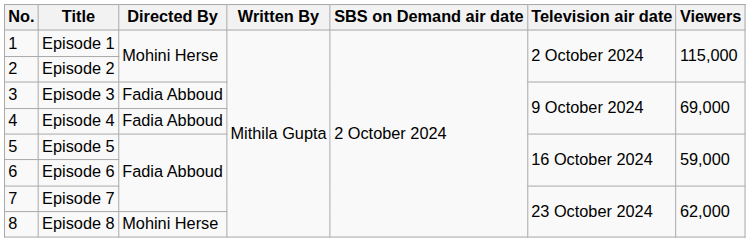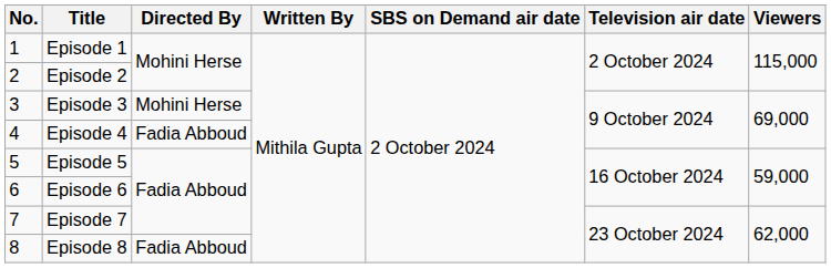Episode 3 | Directed By: Fadia Abboud -> Mohini Herse
Episode 8 | Directed By: Mohini Herse -> Fadia Abboud
